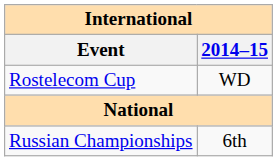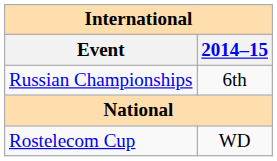rows swapped: Rostelecom Cup <-> Russian Championships
